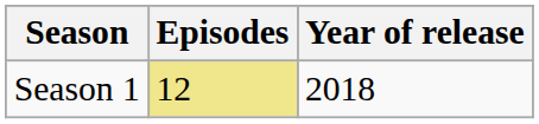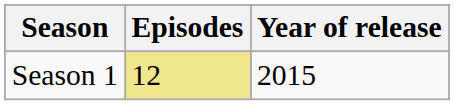Season 1 | Year of release: 2018 -> 2015
